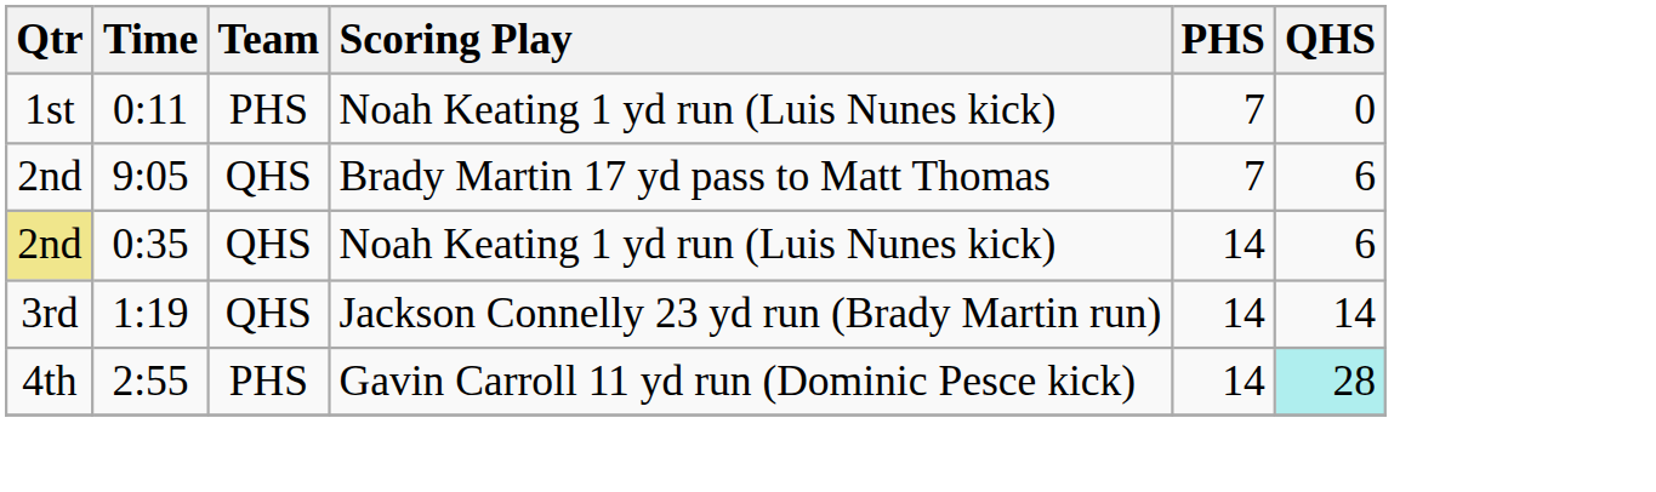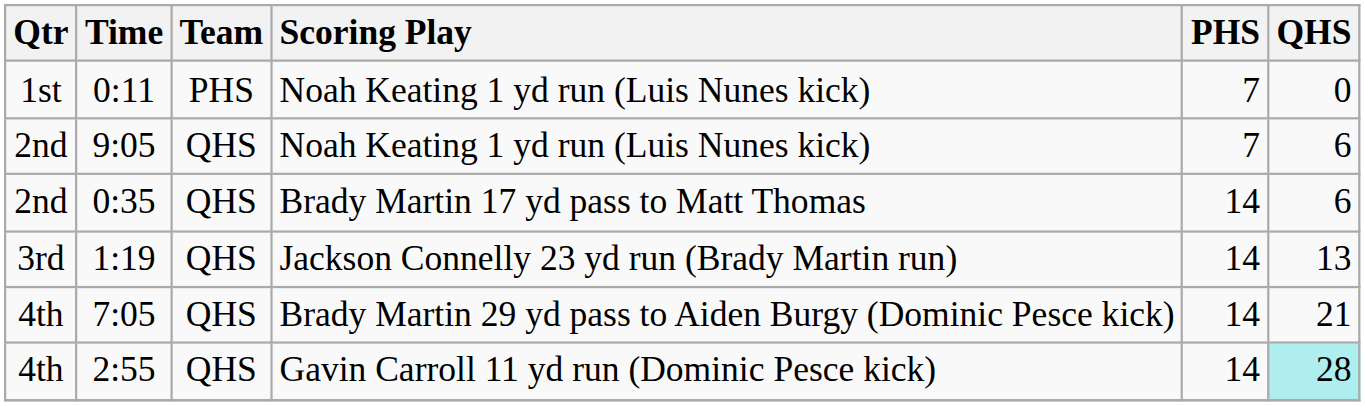9:05 | Scoring Play: Brady Martin 17 yd pass to Matt Thomas -> Noah Keating 1 yd run (Luis Nunes kick)
0:35 | Qtr: khaki background -> no background
0:35 | Scoring Play: Noah Keating 1 yd run (Luis Nunes kick) -> Brady Martin 17 yd pass to Matt Thomas
1:19 | QHS: 14 -> 13
+ row: 4th | 7:05 | QHS | Brady Martin 29 yd pass to Aiden Burgy (Dominic Pesce kick) | 14 | 21
2:55 | Team: PHS -> QHS
